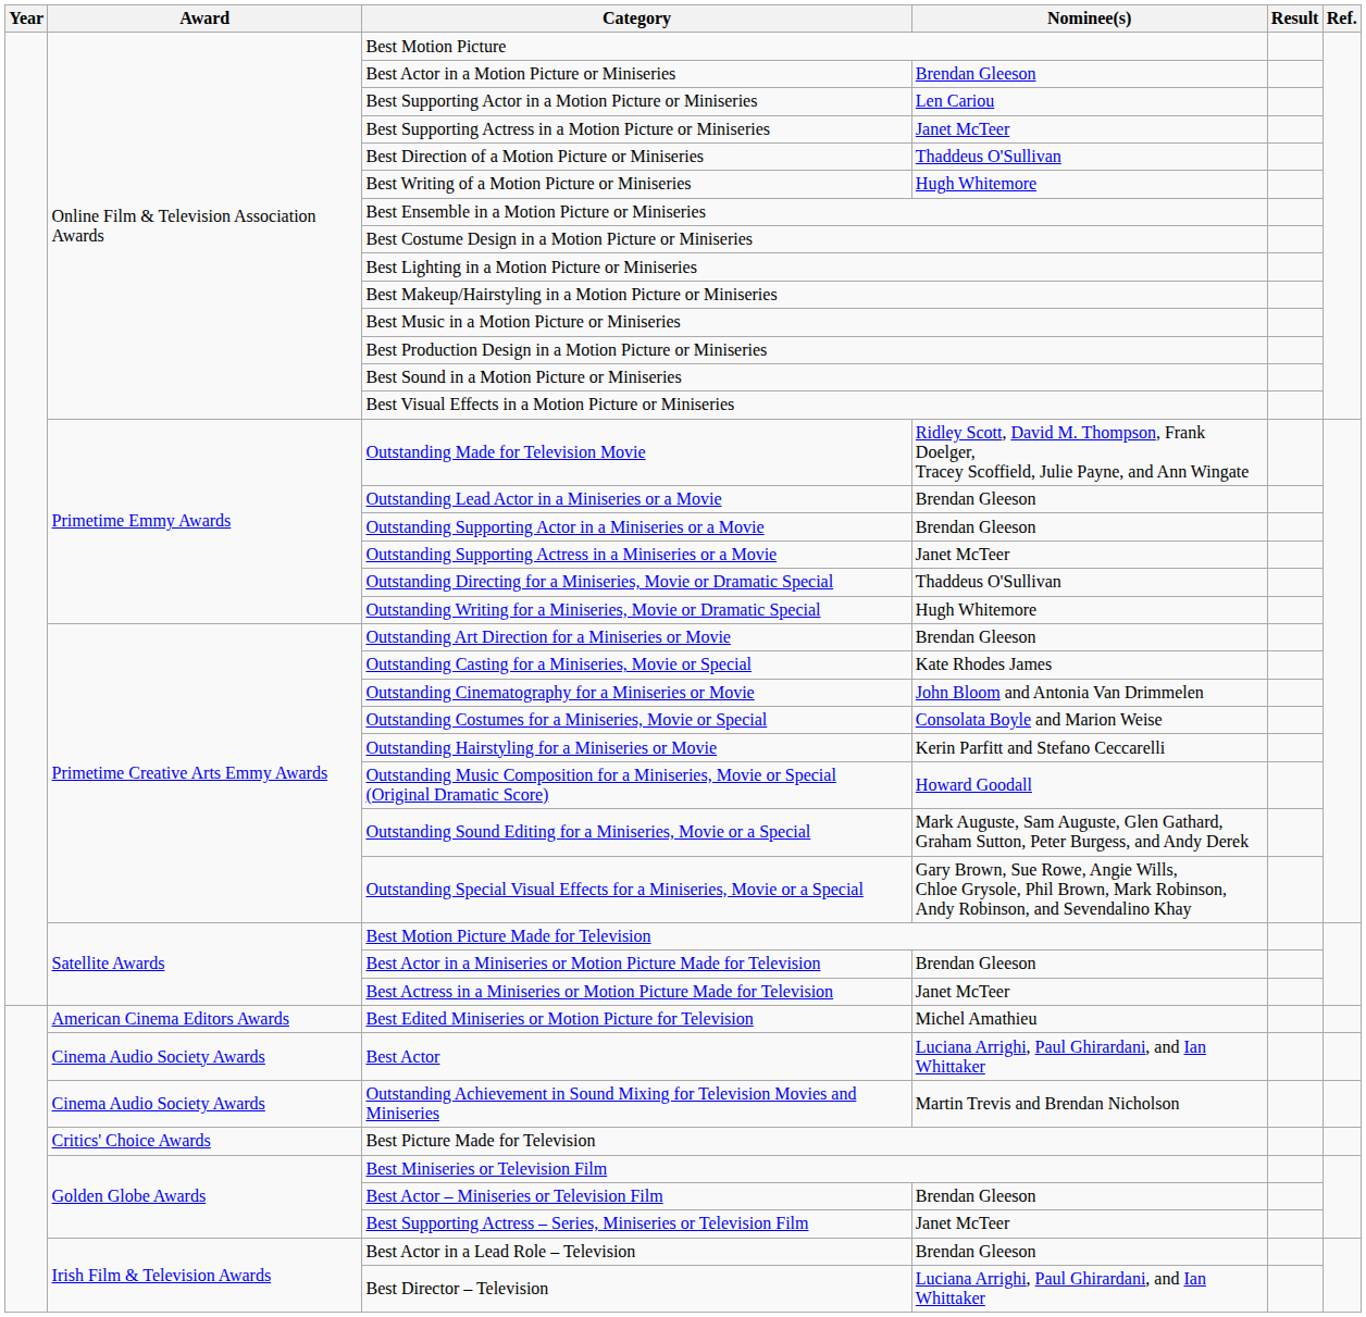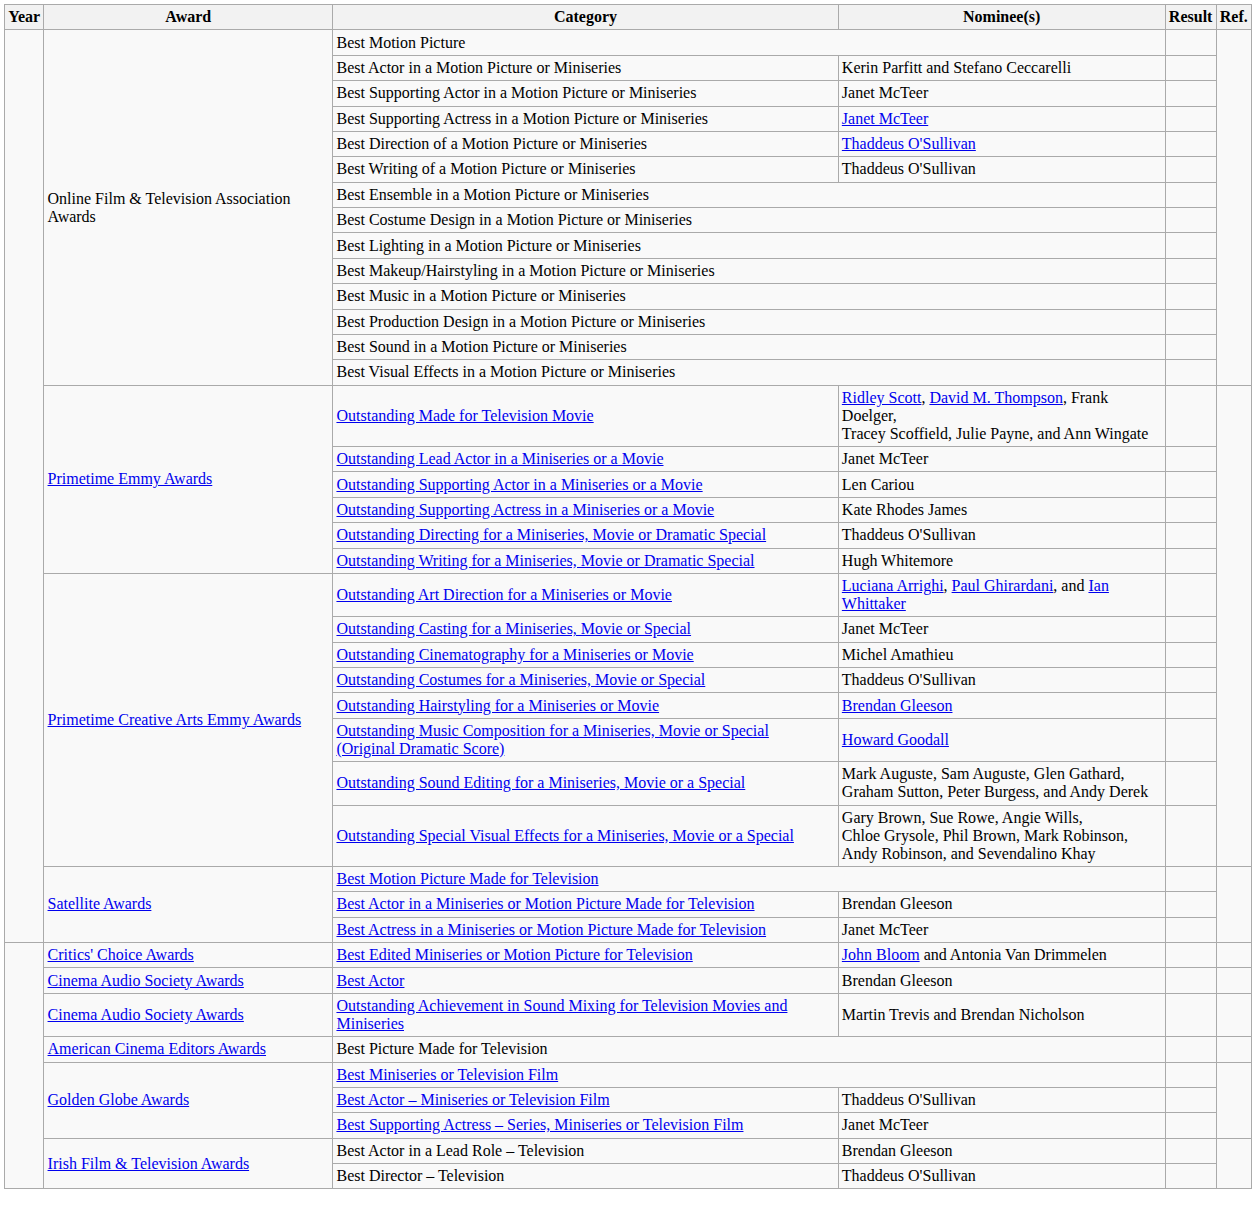Best Actor in a Motion Picture or Miniseries | Nominee(s): Brendan Gleeson -> Kerin Parfitt and Stefano Ceccarelli
Best Supporting Actor in a Motion Picture or Miniseries | Nominee(s): Len Cariou -> Janet McTeer
Best Writing of a Motion Picture or Miniseries | Nominee(s): Hugh Whitemore -> Thaddeus O'Sullivan
Outstanding Lead Actor in a Miniseries or a Movie | Nominee(s): Brendan Gleeson -> Janet McTeer
Outstanding Supporting Actor in a Miniseries or a Movie | Nominee(s): Brendan Gleeson -> Len Cariou
Outstanding Supporting Actress in a Miniseries or a Movie | Nominee(s): Janet McTeer -> Kate Rhodes James
Outstanding Art Direction for a Miniseries or Movie | Nominee(s): Brendan Gleeson -> Luciana Arrighi, Paul Ghirardani, and Ian Whittaker
Outstanding Casting for a Miniseries, Movie or Special | Nominee(s): Kate Rhodes James -> Janet McTeer
Outstanding Cinematography for a Miniseries or Movie | Nominee(s): John Bloom and Antonia Van Drimmelen -> Michel Amathieu
Outstanding Costumes for a Miniseries, Movie or Special | Nominee(s): Consolata Boyle and Marion Weise -> Thaddeus O'Sullivan
Outstanding Hairstyling for a Miniseries or Movie | Nominee(s): Kerin Parfitt and Stefano Ceccarelli -> Brendan Gleeson
Best Edited Miniseries or Motion Picture for Television | Award: American Cinema Editors Awards -> Critics' Choice Awards
Best Edited Miniseries or Motion Picture for Television | Nominee(s): Michel Amathieu -> John Bloom and Antonia Van Drimmelen
Best Actor | Nominee(s): Luciana Arrighi, Paul Ghirardani, and Ian Whittaker -> Brendan Gleeson
Best Picture Made for Television | Award: Critics' Choice Awards -> American Cinema Editors Awards
Best Actor – Miniseries or Television Film | Nominee(s): Brendan Gleeson -> Thaddeus O'Sullivan
Best Director – Television | Nominee(s): Luciana Arrighi, Paul Ghirardani, and Ian Whittaker -> Thaddeus O'Sullivan
